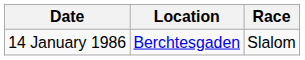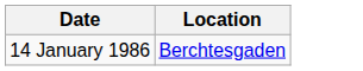- column: Race | Slalom
